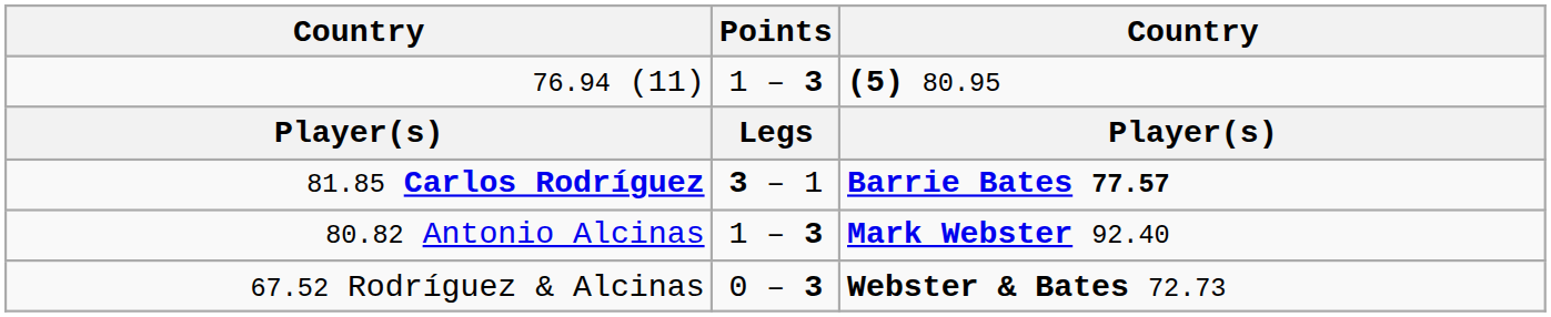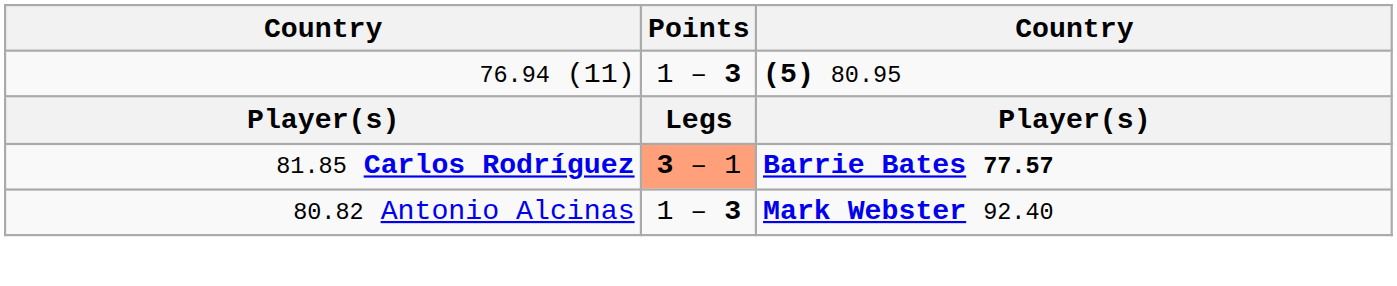81.85 Carlos Rodríguez | Points: no background -> lightsalmon background
- row: 67.52 Rodríguez & Alcinas | 0 – 3 | Webster & Bates 72.73
